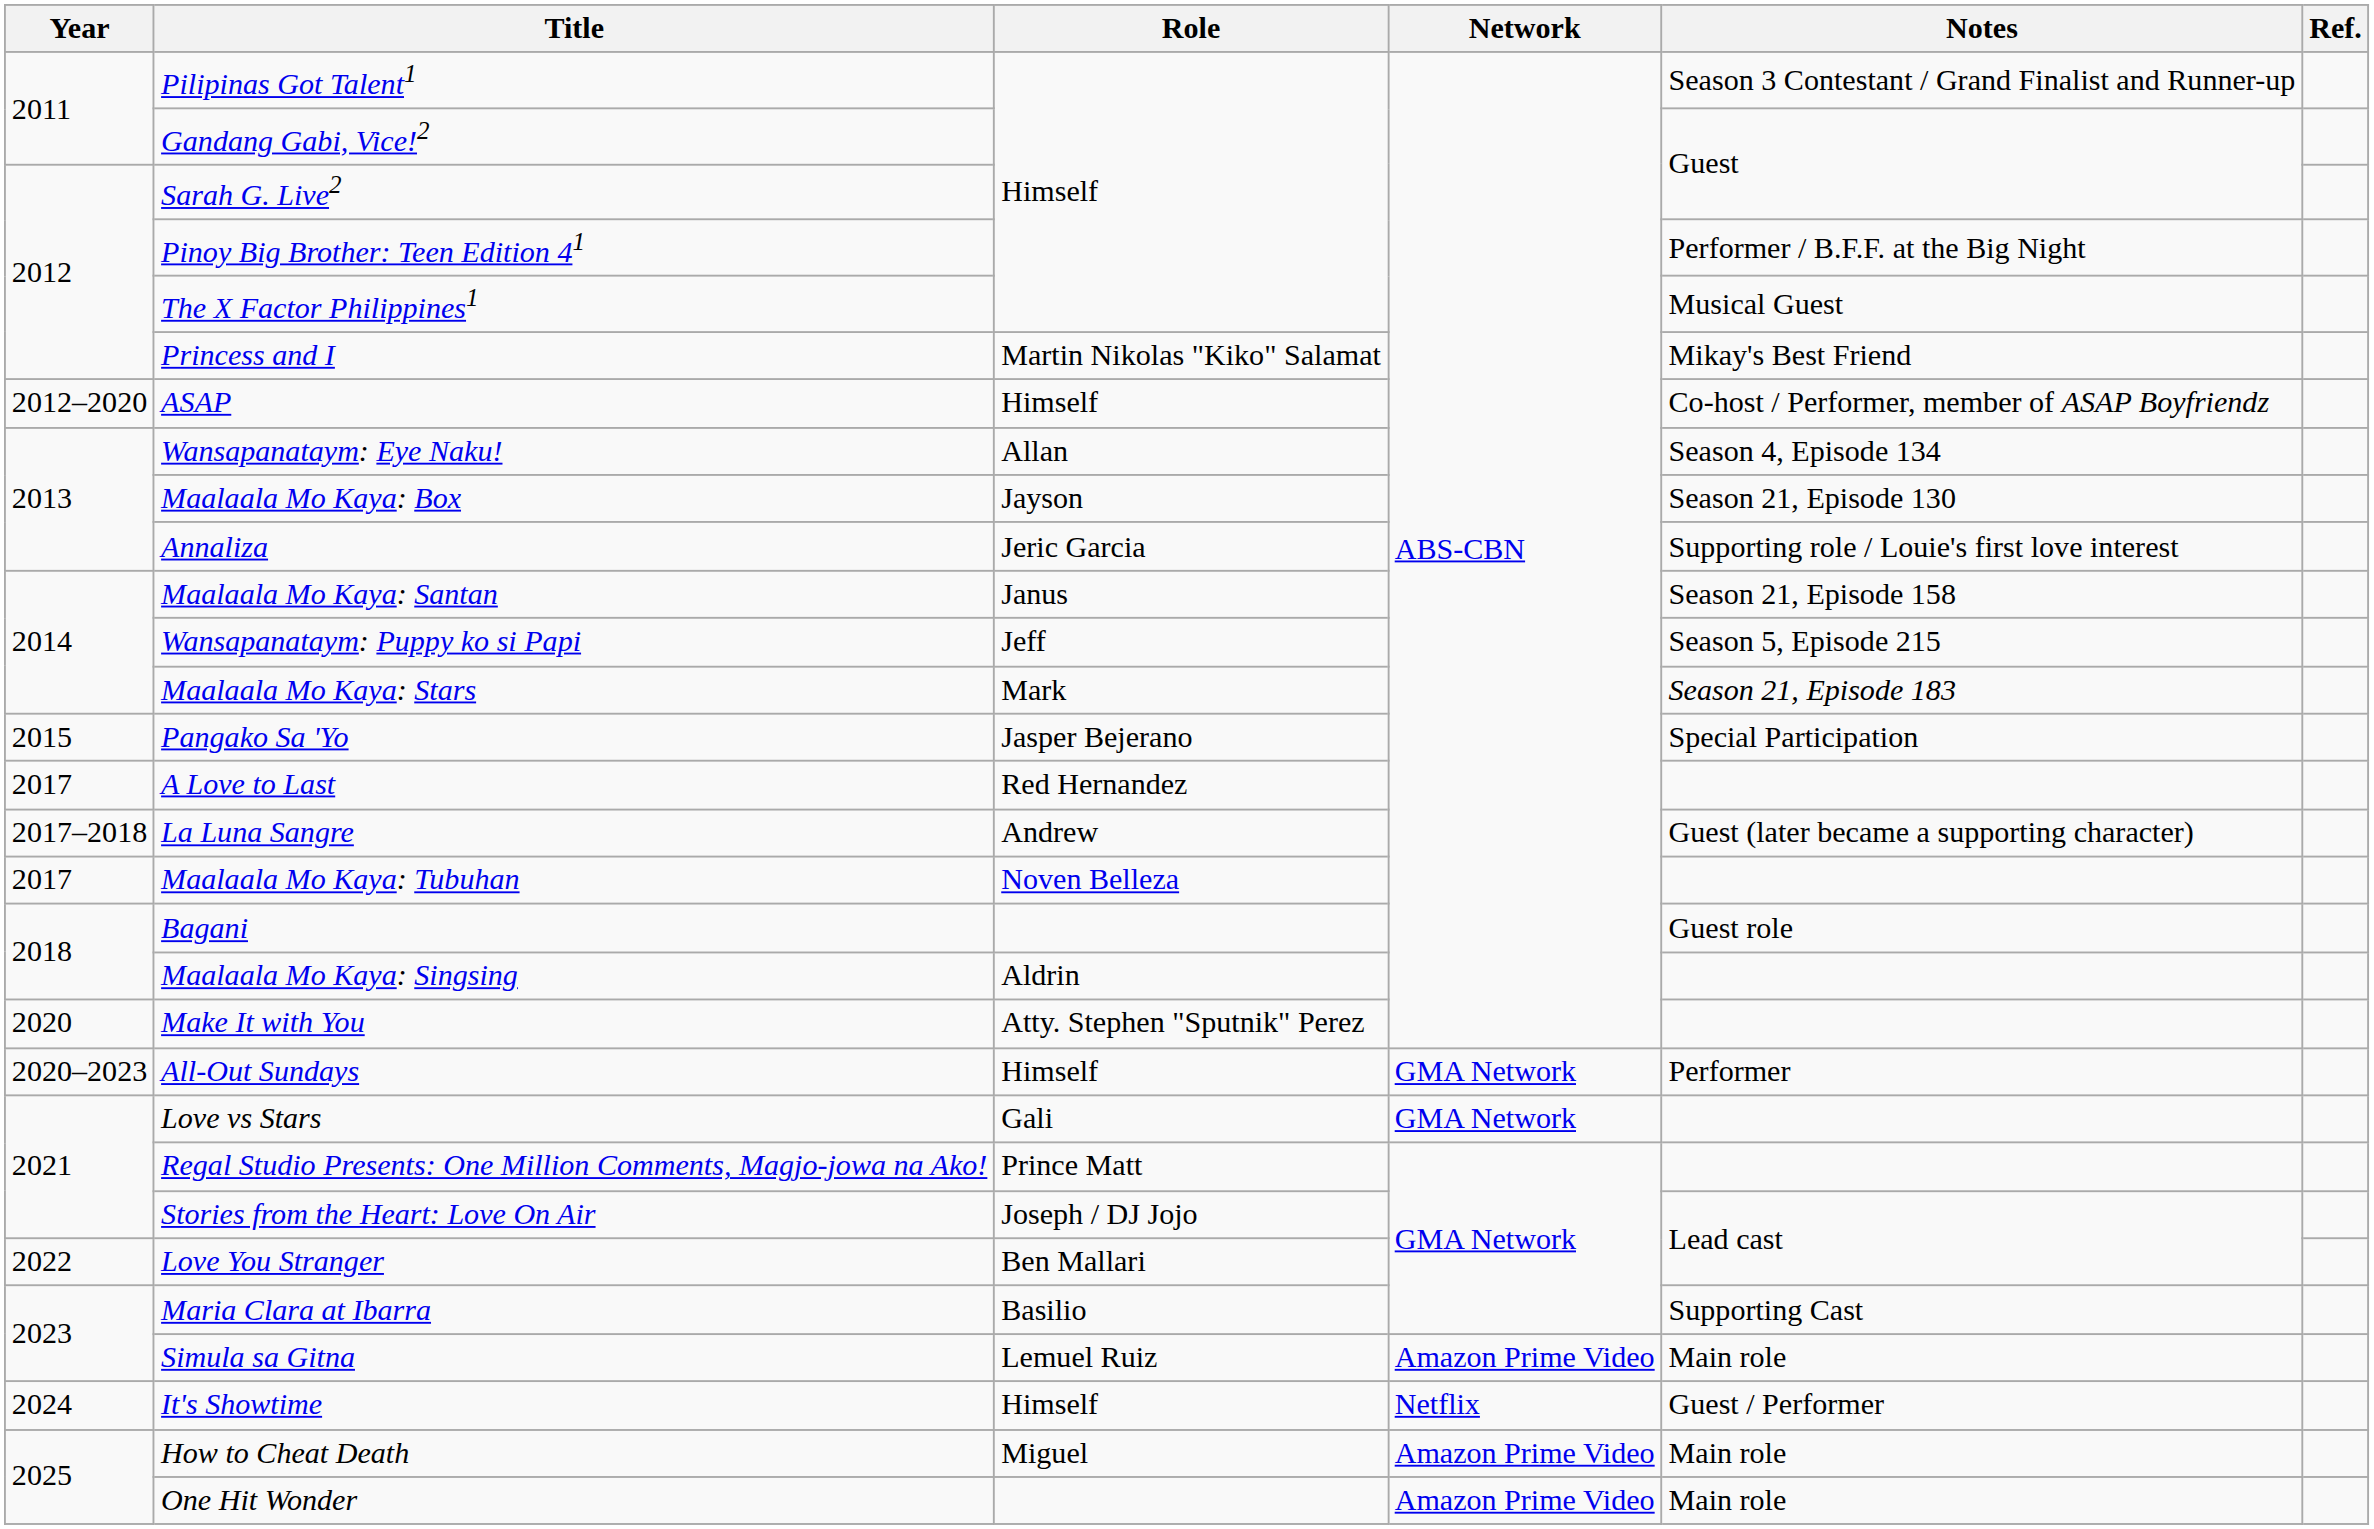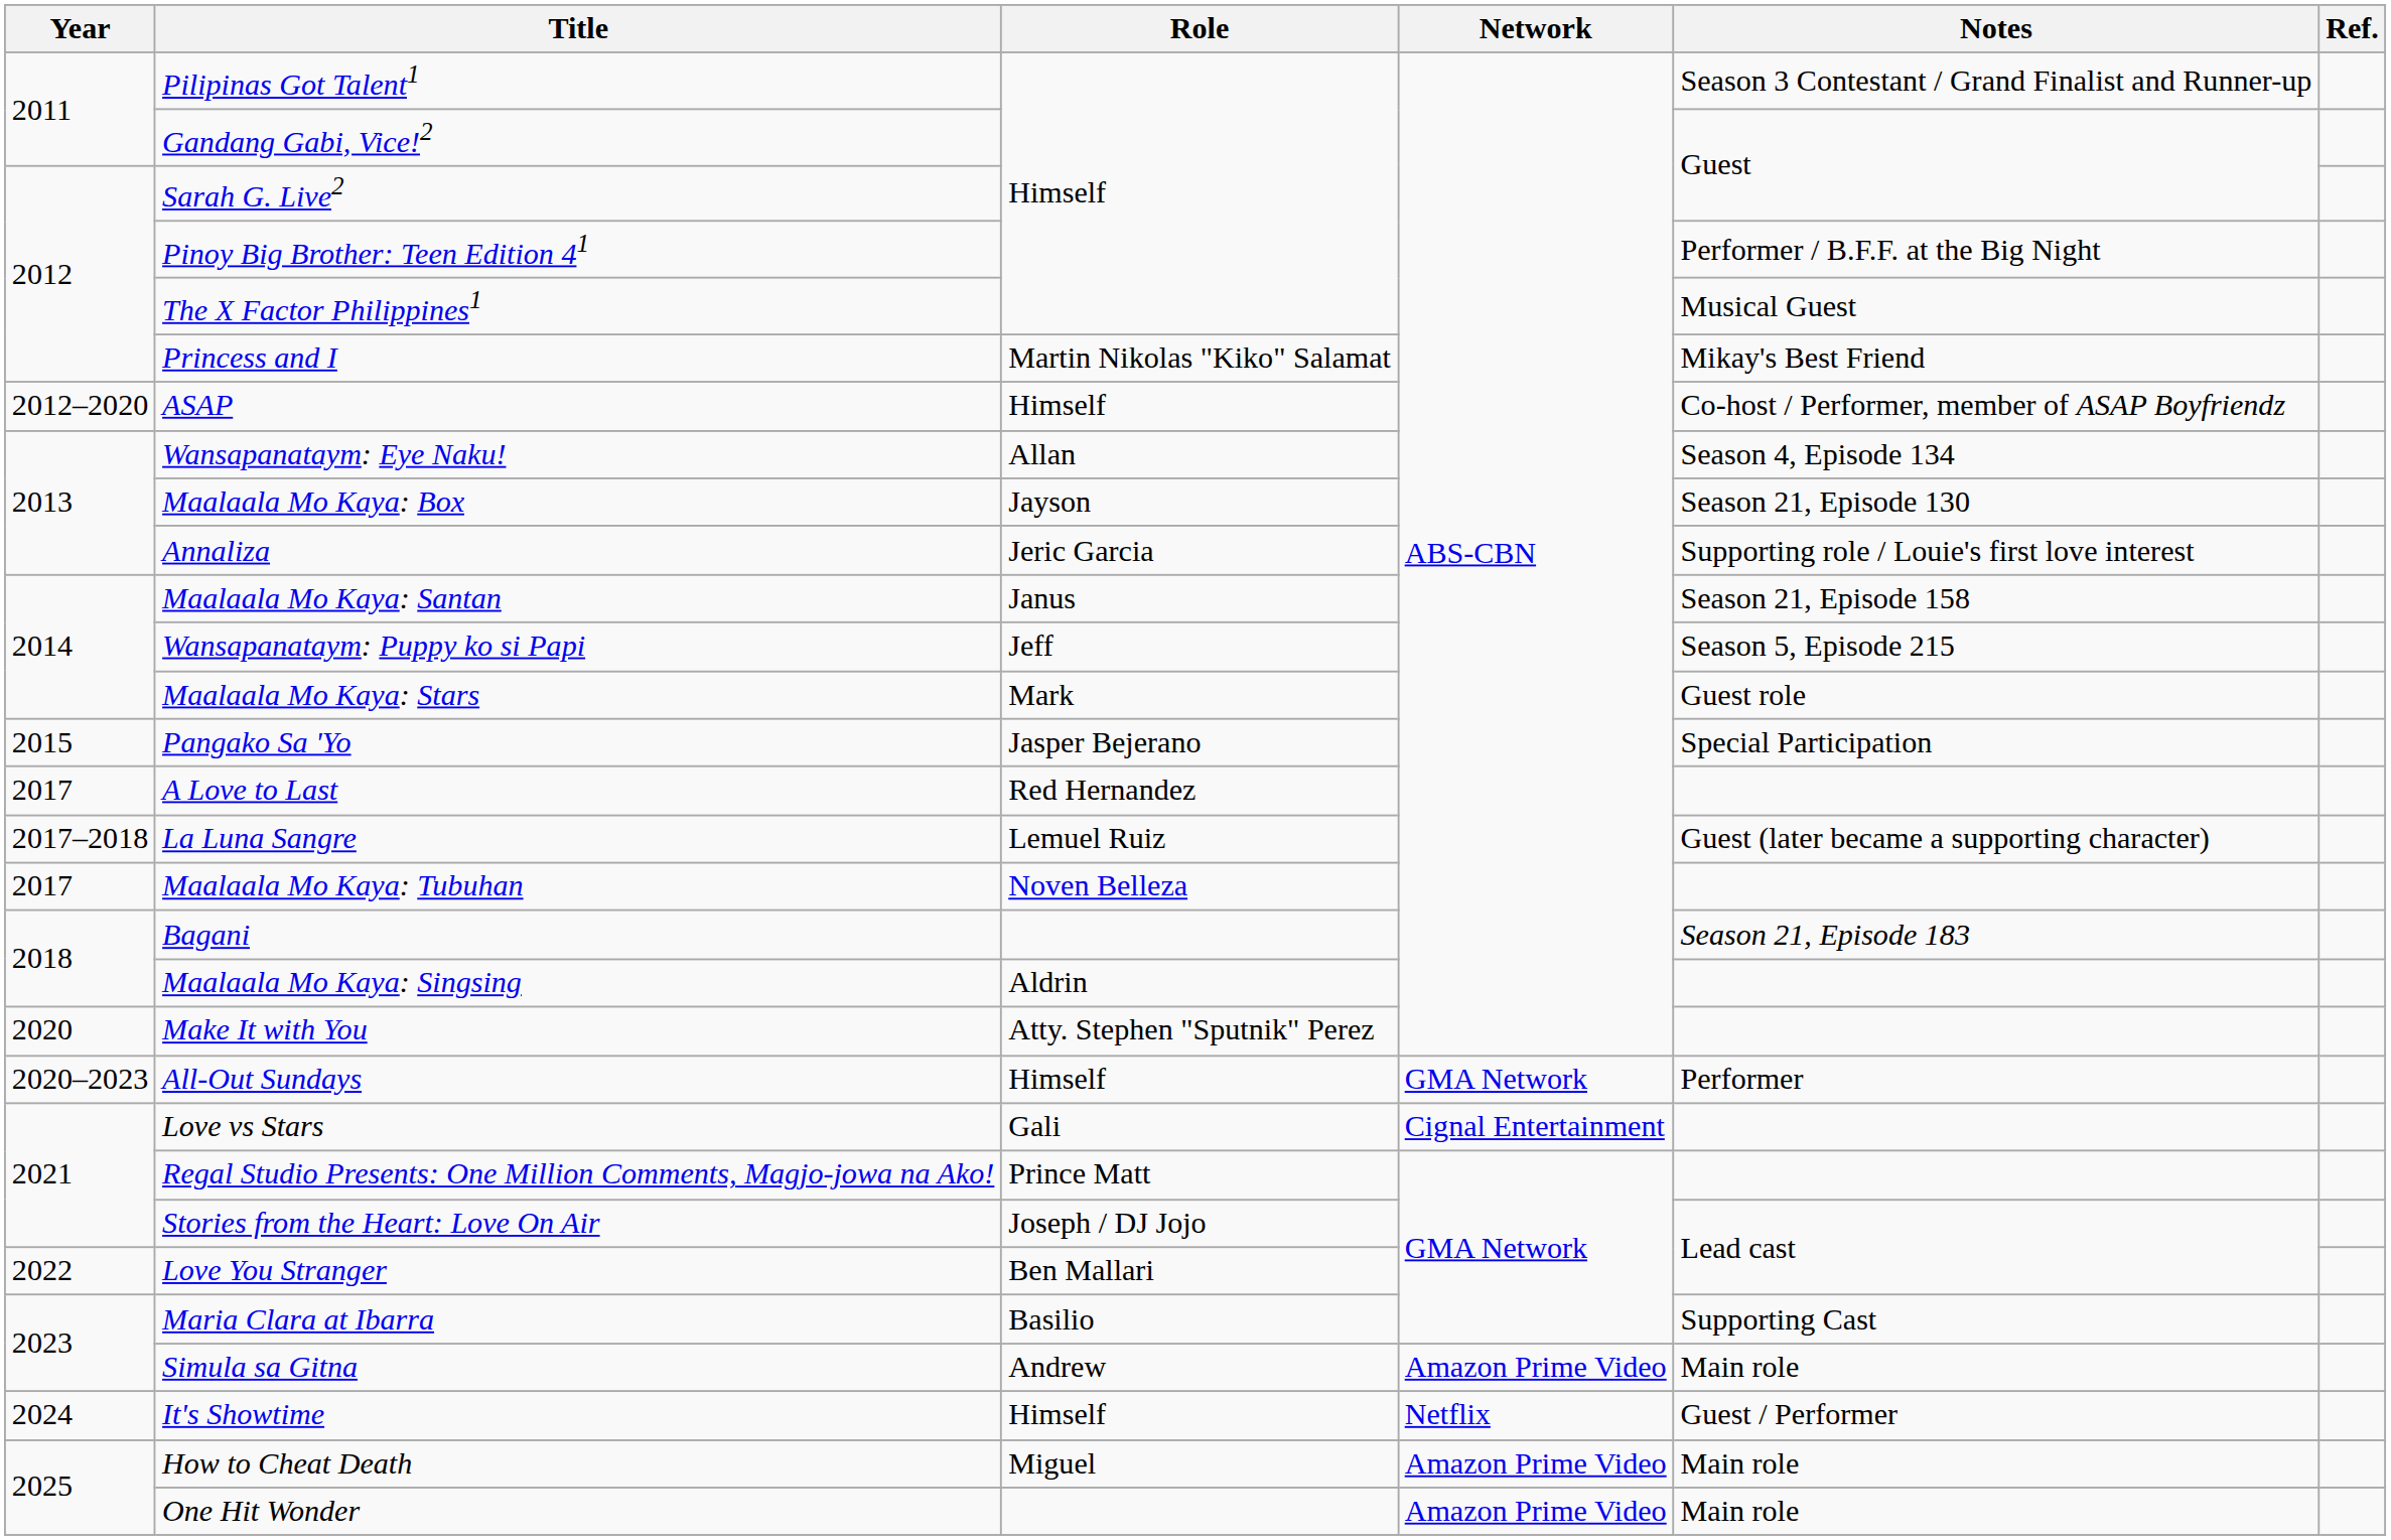Maalaala Mo Kaya: Stars | Notes: Season 21, Episode 183 -> Guest role
La Luna Sangre | Role: Andrew -> Lemuel Ruiz
Bagani | Notes: Guest role -> Season 21, Episode 183
Love vs Stars | Network: GMA Network -> Cignal Entertainment
Simula sa Gitna | Role: Lemuel Ruiz -> Andrew
